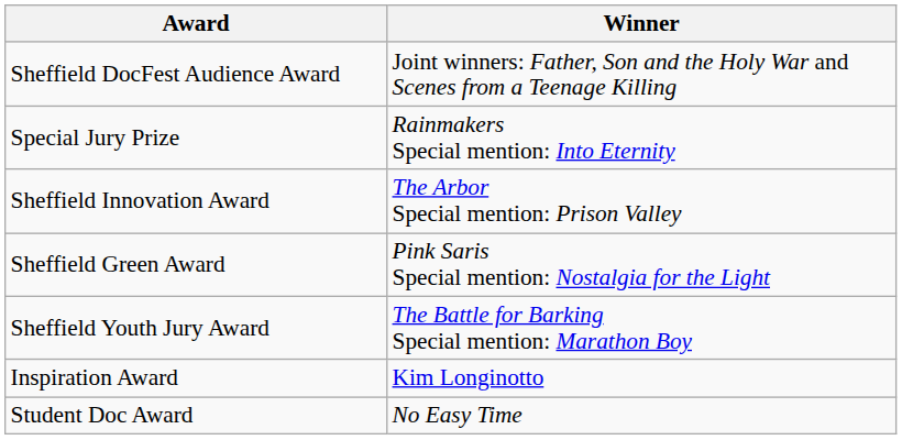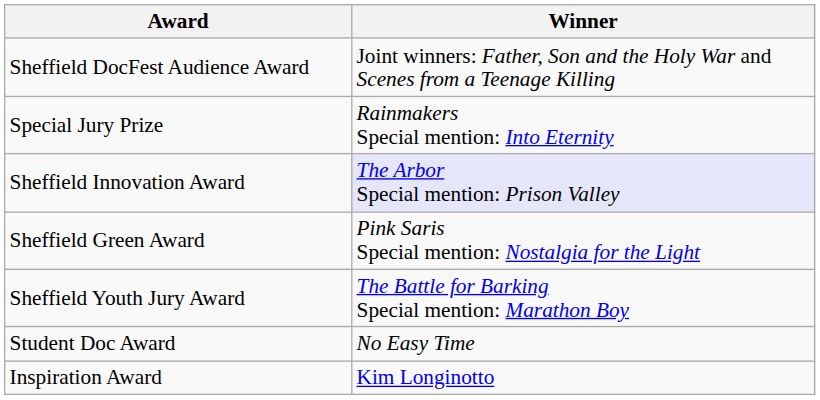Sheffield Innovation Award | Winner: no background -> lavender background
rows swapped: Student Doc Award <-> Inspiration Award
